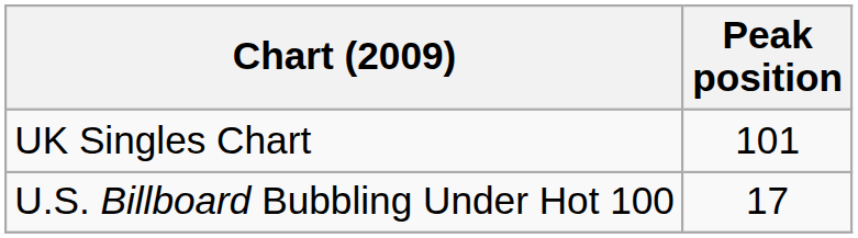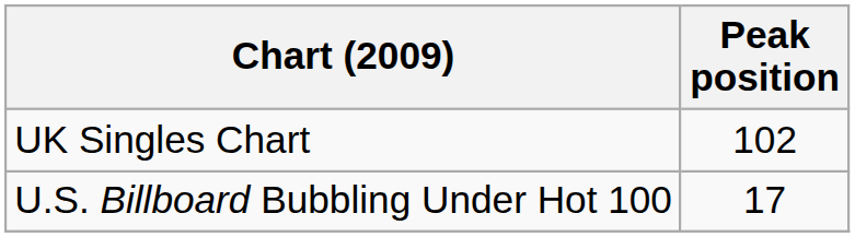UK Singles Chart | Peak position: 101 -> 102
